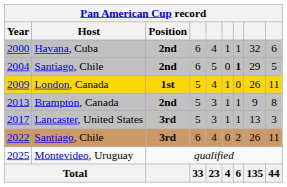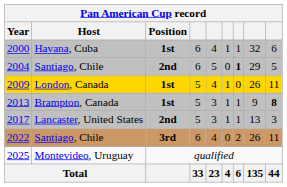2000 | Position: 2nd -> 1st
2013 | Position: 2nd -> 1st
2013 | column 9: normal -> bold
2017 | Position: 3rd -> 2nd
